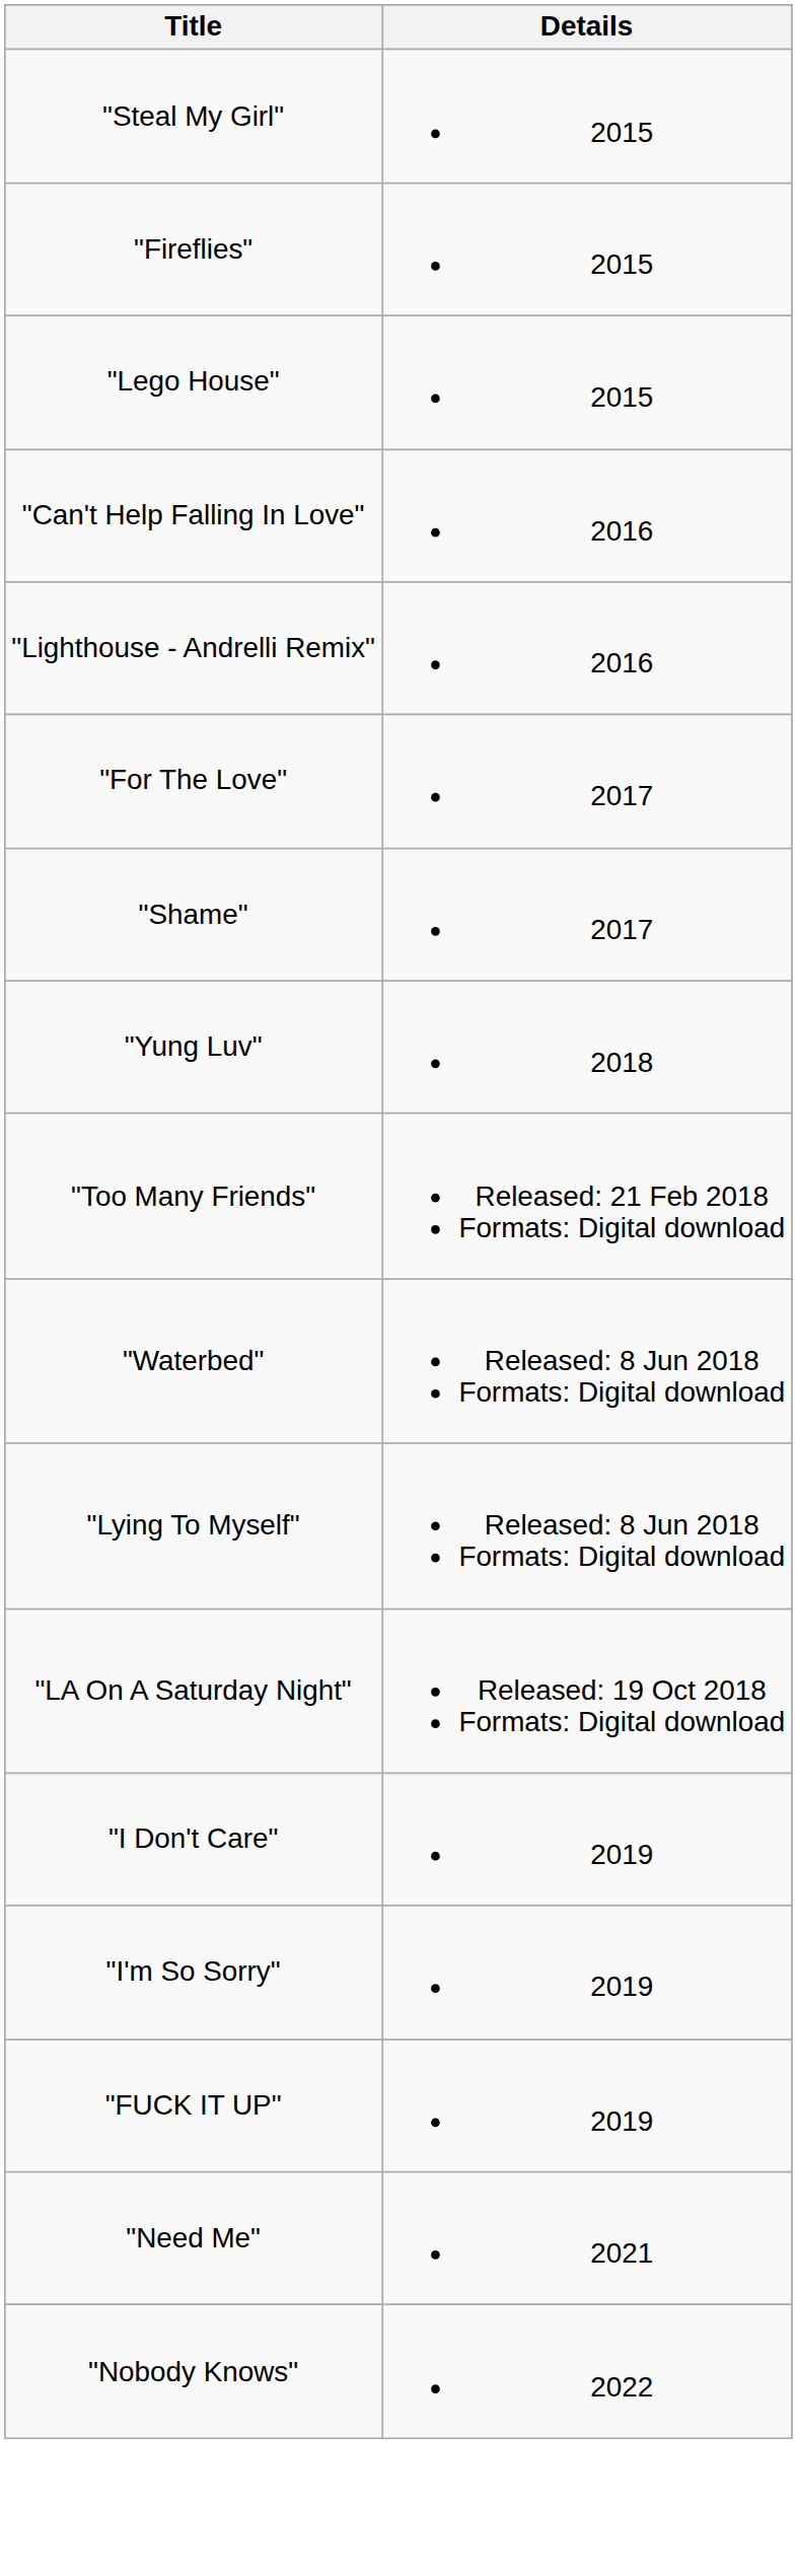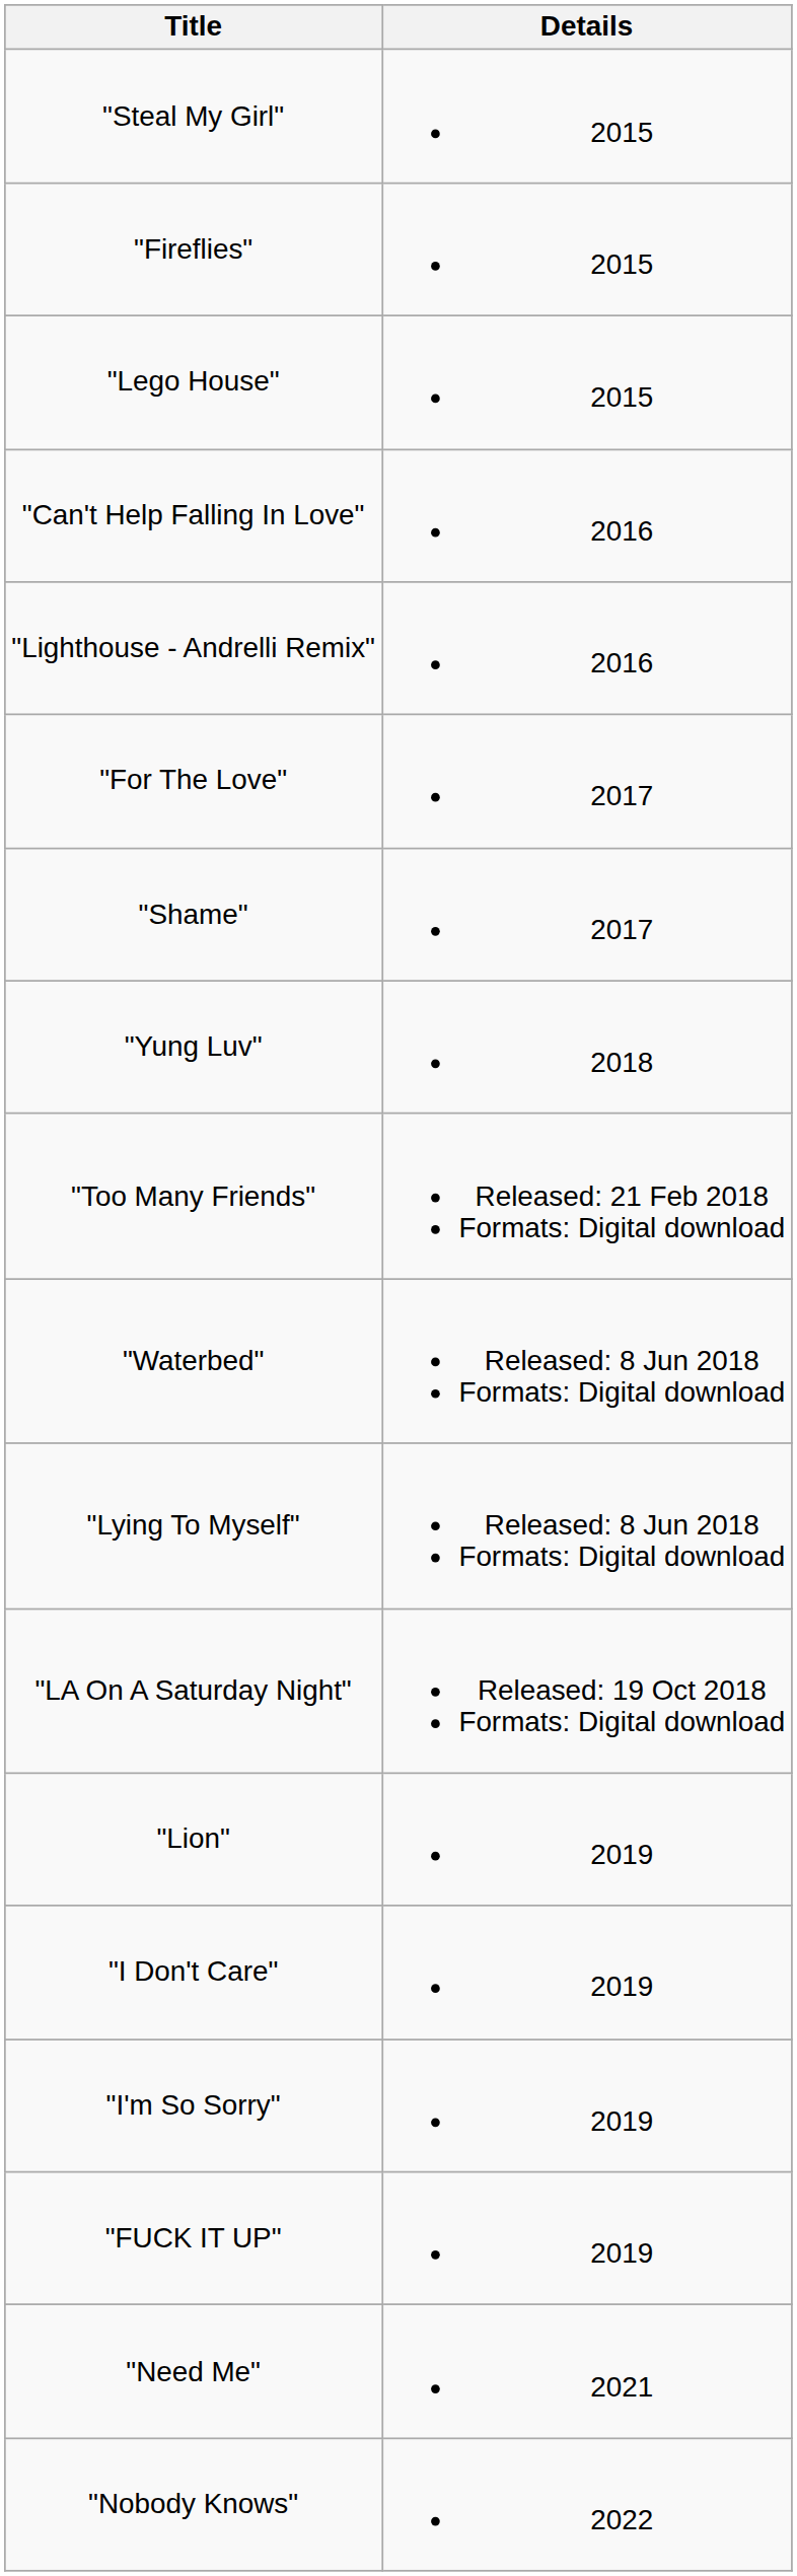+ row: "Lion" | 2019
